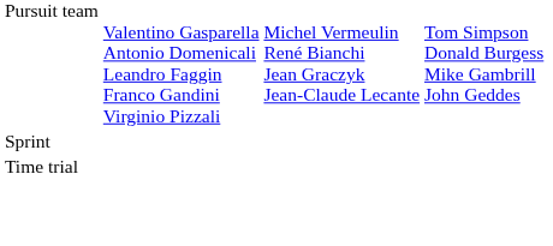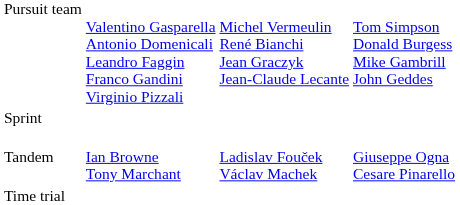+ row: Tandem | Ian Browne Tony Marchant | Ladislav Fouček Václav Machek | Giuseppe Ogna Cesare Pinarello
